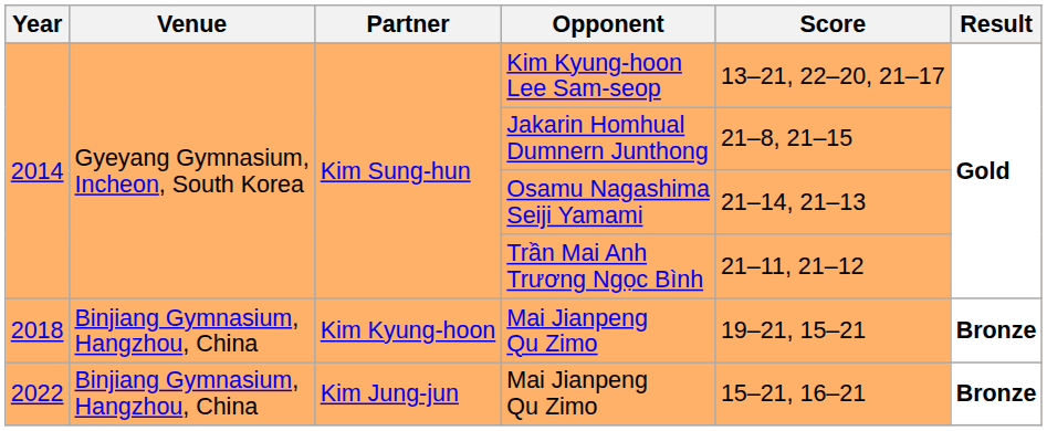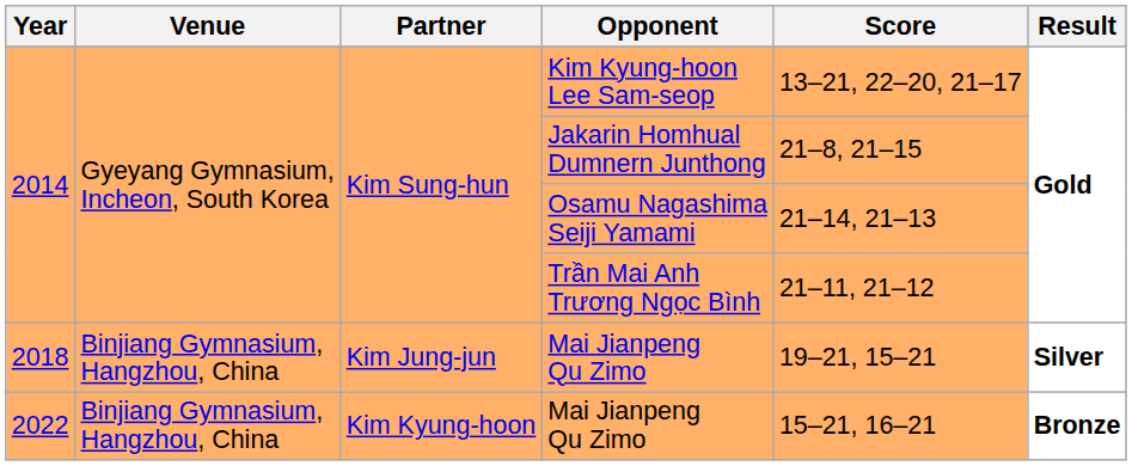2018 / Mai Jianpeng Qu Zimo | Partner: Kim Kyung-hoon -> Kim Jung-jun
2018 / Mai Jianpeng Qu Zimo | Result: Bronze -> Silver
2022 / Mai Jianpeng Qu Zimo | Partner: Kim Jung-jun -> Kim Kyung-hoon
